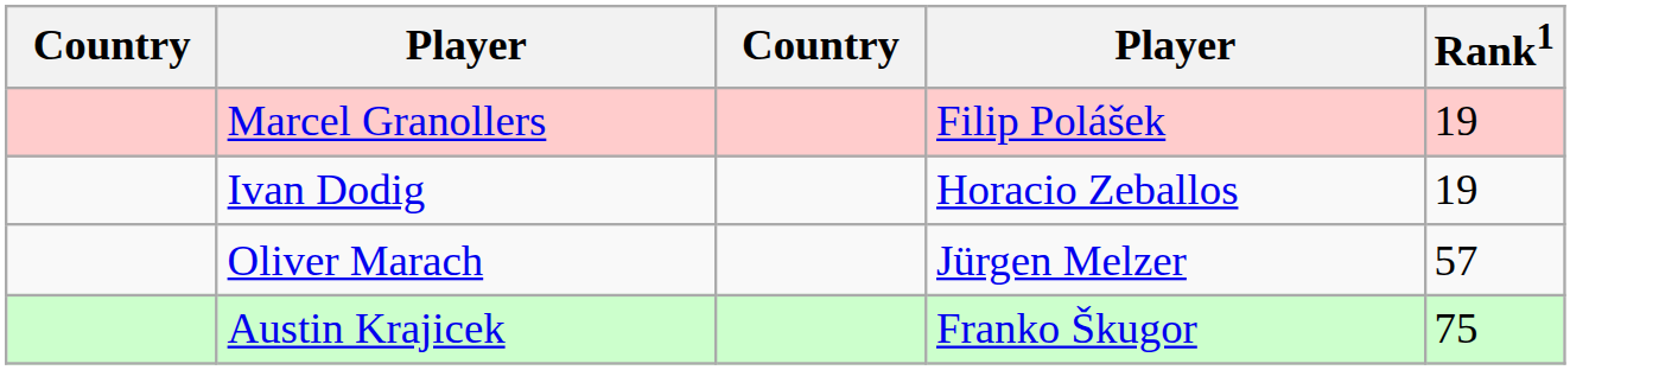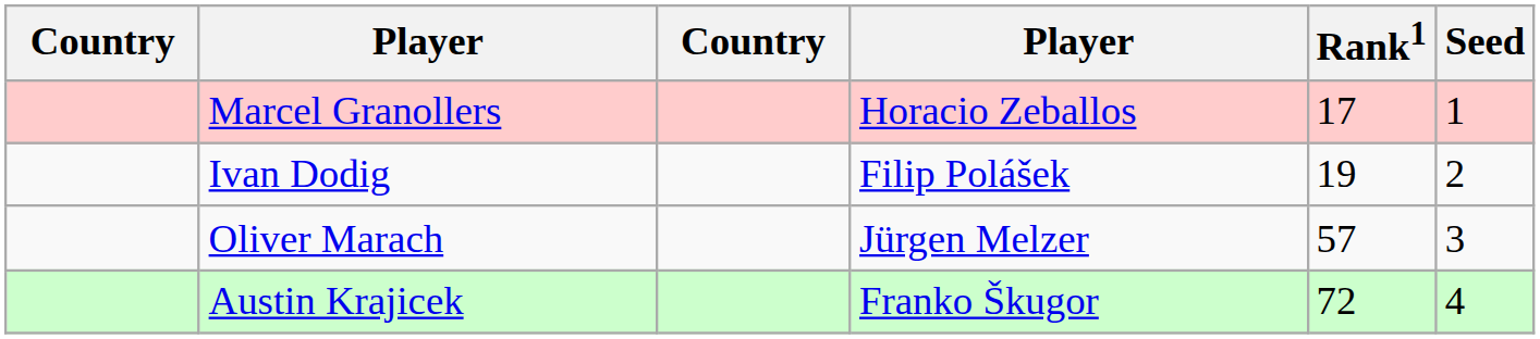+ column: Seed | 1 | 2 | 3 | 4
Marcel Granollers | column 4: Filip Polášek -> Horacio Zeballos
Marcel Granollers | Rank1: 19 -> 17
Ivan Dodig | column 4: Horacio Zeballos -> Filip Polášek
Austin Krajicek | Rank1: 75 -> 72
